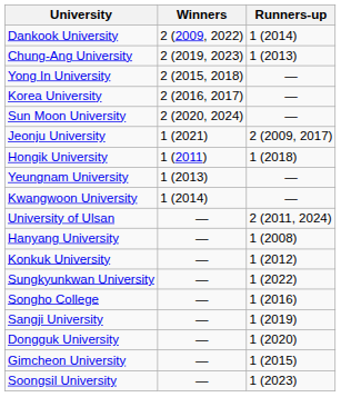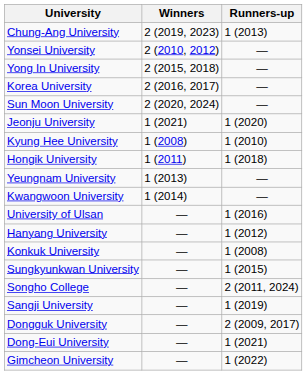- row: Dankook University | 2 (2009, 2022) | 1 (2014)
+ row: Yonsei University | 2 (2010, 2012) | —
Jeonju University | Runners-up: 2 (2009, 2017) -> 1 (2020)
+ row: Kyung Hee University | 1 (2008) | 1 (2010)
University of Ulsan | Runners-up: 2 (2011, 2024) -> 1 (2016)
Hanyang University | Runners-up: 1 (2008) -> 1 (2012)
Konkuk University | Runners-up: 1 (2012) -> 1 (2008)
Sungkyunkwan University | Runners-up: 1 (2022) -> 1 (2015)
Songho College | Runners-up: 1 (2016) -> 2 (2011, 2024)
Dongguk University | Runners-up: 1 (2020) -> 2 (2009, 2017)
+ row: Dong-Eui University | — | 1 (2021)
Gimcheon University | Runners-up: 1 (2015) -> 1 (2022)
- row: Soongsil University | — | 1 (2023)
